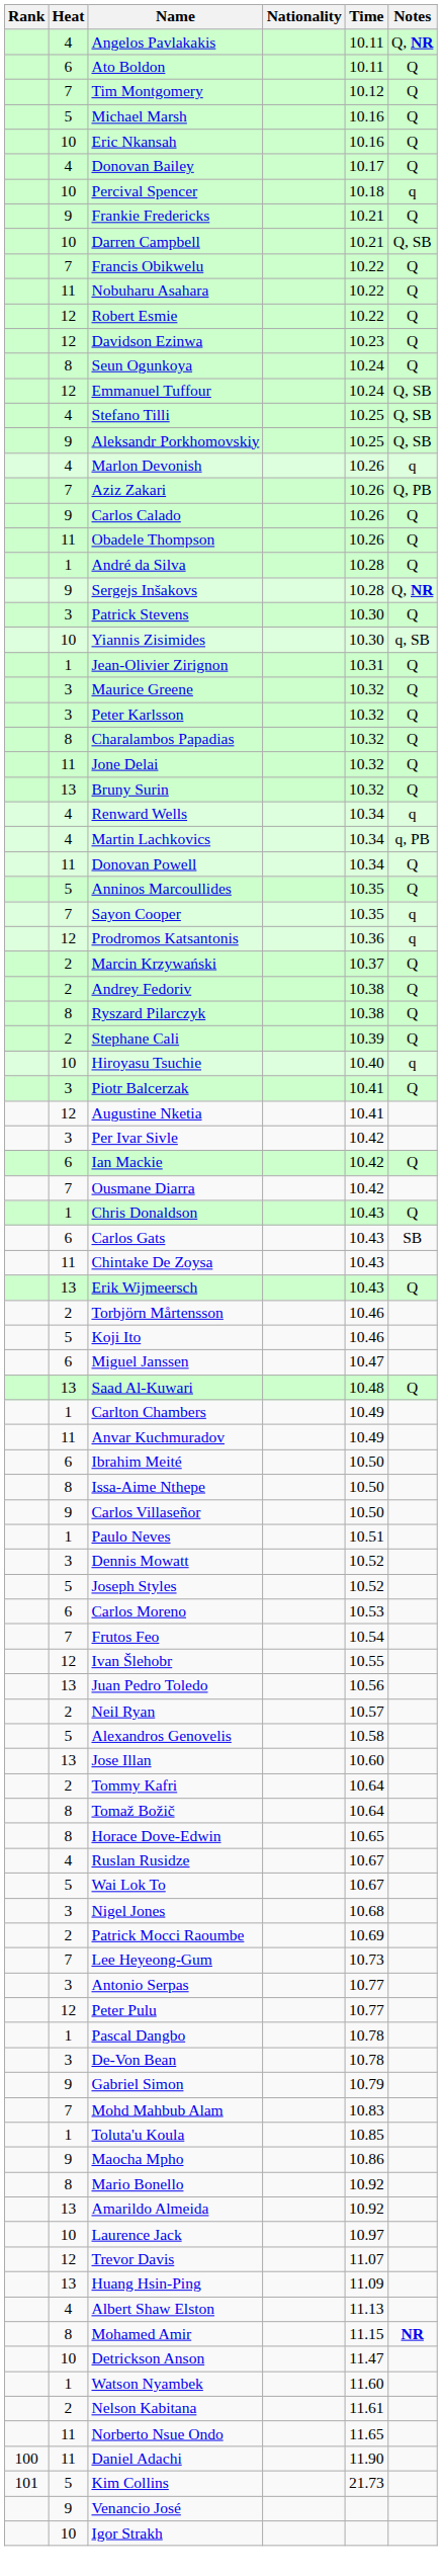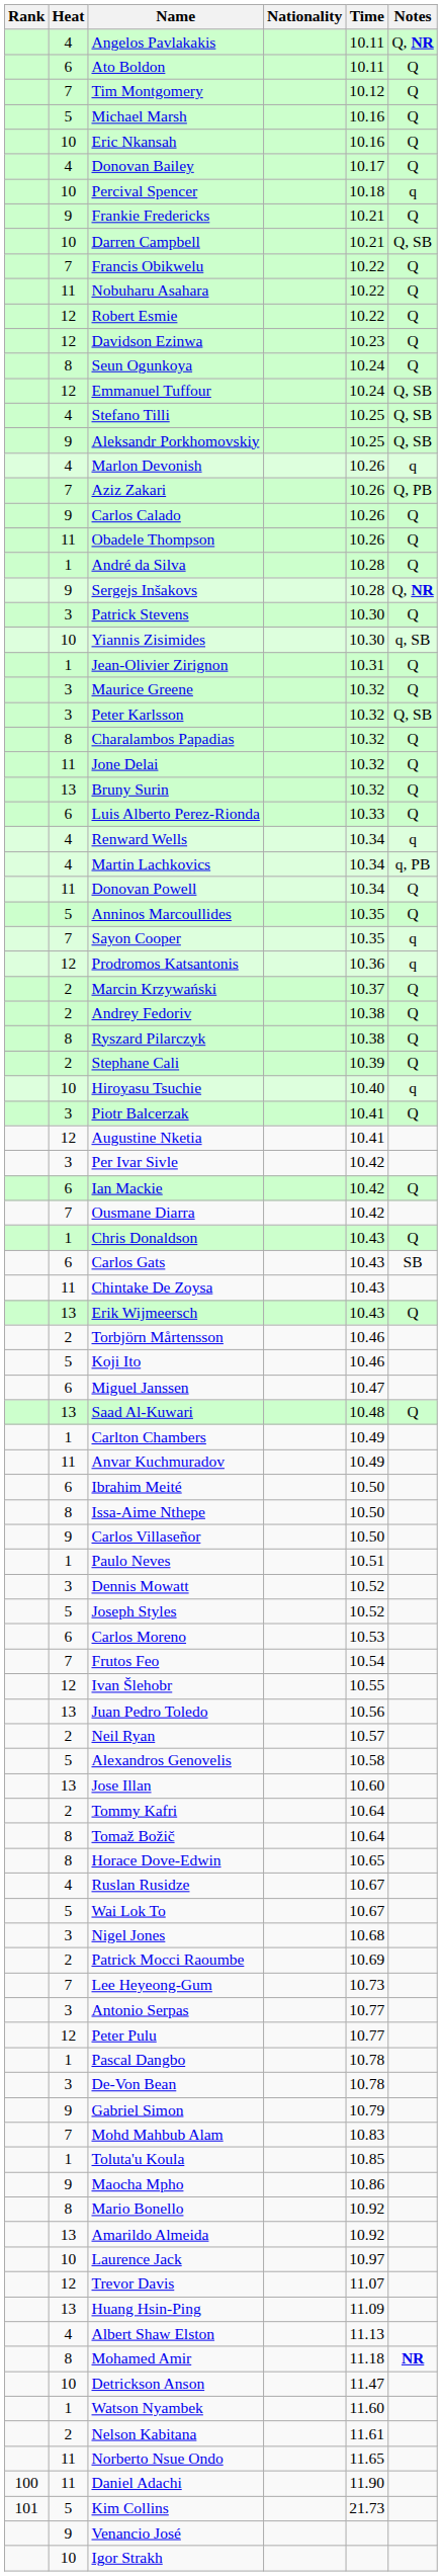Peter Karlsson | Notes: Q -> Q, SB
+ row: 6 | Luis Alberto Perez-Rionda | 10.33 | Q
Mohamed Amir | Time: 11.15 -> 11.18
